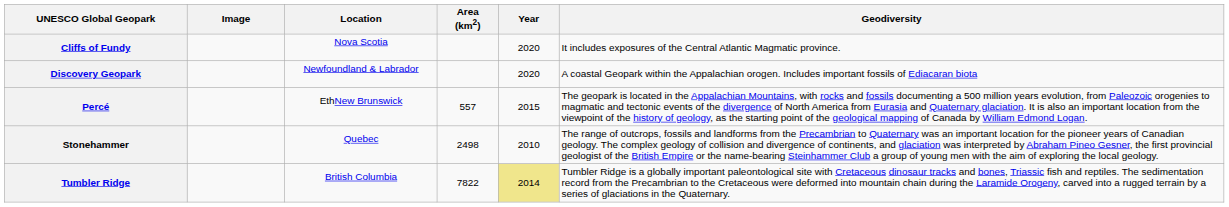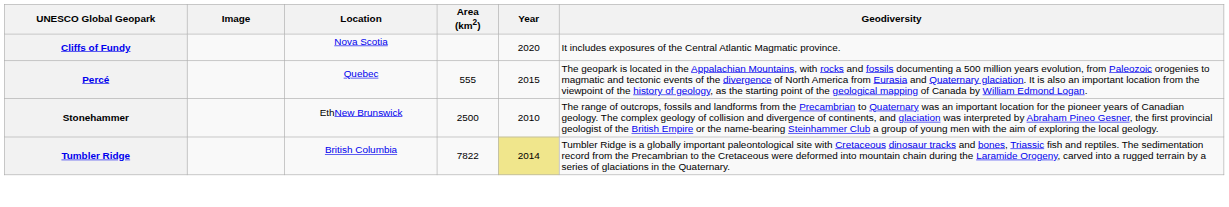- row: Discovery Geopark | Newfoundland & Labrador | 2020 | A coastal Geopark within the Appalachian orogen. Includes important fossils of Ediacaran biota
Percé | Location: EthNew Brunswick -> Quebec
Percé | Area (km2): 557 -> 555
Stonehammer | Location: Quebec -> EthNew Brunswick
Stonehammer | Area (km2): 2498 -> 2500
